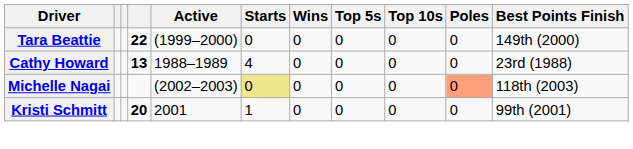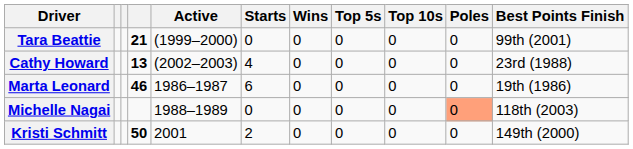Tara Beattie | column 4: 22 -> 21
Tara Beattie | Best Points Finish: 149th (2000) -> 99th (2001)
Cathy Howard | Active: 1988–1989 -> (2002–2003)
+ row: Marta Leonard | 46 | 1986–1987 | 6 | 0 | 0 | 0 | 0 | 19th (1986)
Michelle Nagai | Active: (2002–2003) -> 1988–1989
Michelle Nagai | Starts: khaki background -> no background
Kristi Schmitt | column 4: 20 -> 50
Kristi Schmitt | Starts: 1 -> 2
Kristi Schmitt | Best Points Finish: 99th (2001) -> 149th (2000)
